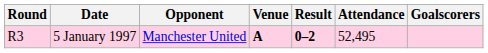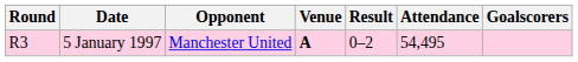5 January 1997 | Result: bold -> normal
5 January 1997 | Attendance: 52,495 -> 54,495
